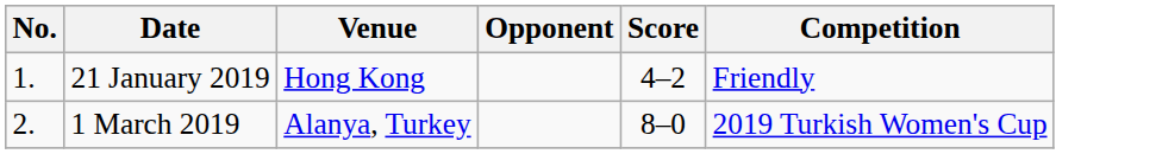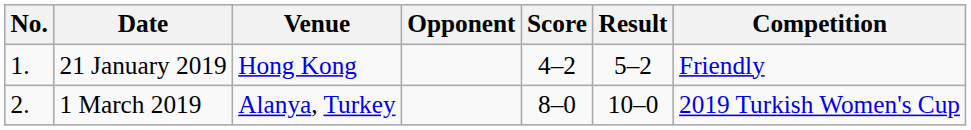+ column: Result | 5–2 | 10–0
